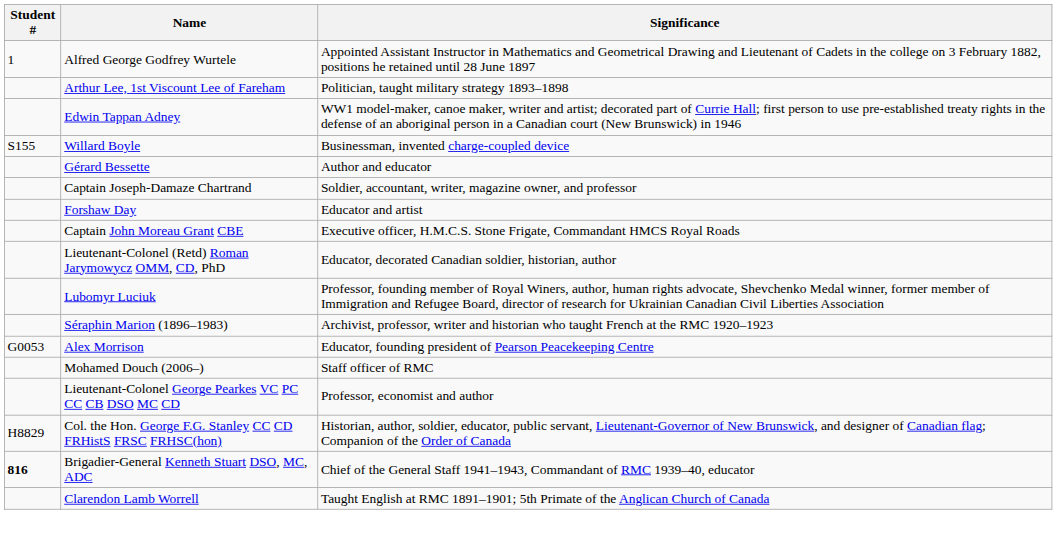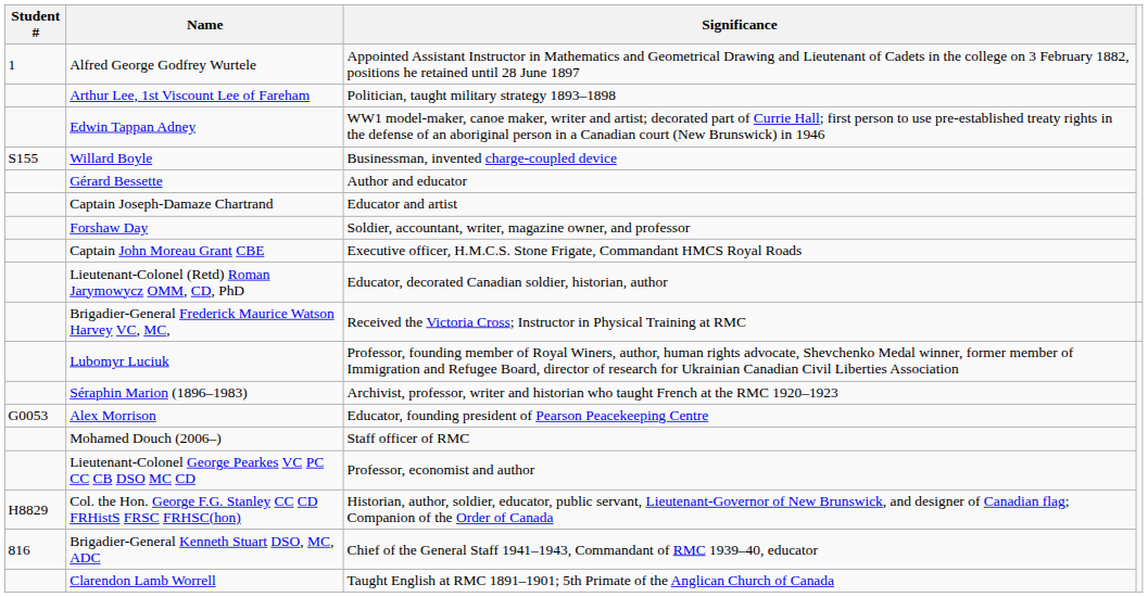Captain Joseph-Damaze Chartrand | Significance: Soldier, accountant, writer, magazine owner, and professor -> Educator and artist
Forshaw Day | Significance: Educator and artist -> Soldier, accountant, writer, magazine owner, and professor
+ row: Brigadier-General Frederick Maurice Watson Harvey VC, MC, | Received the Victoria Cross; Instructor in Physical Training at RMC
Brigadier-General Kenneth Stuart DSO, MC, ADC | Student #: bold -> normal
